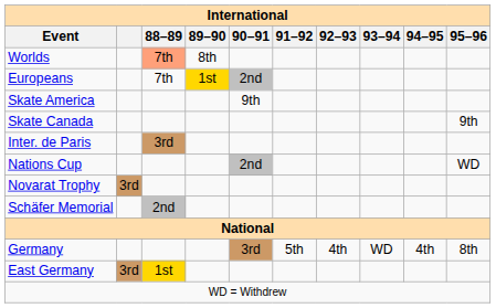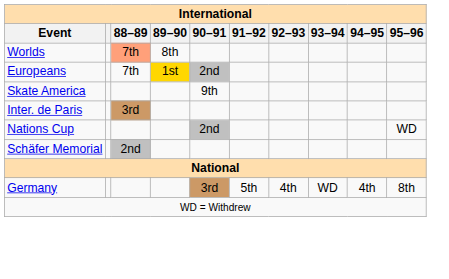- row: Skate Canada | 9th
- row: Novarat Trophy | 3rd
- row: East Germany | 3rd | 1st
